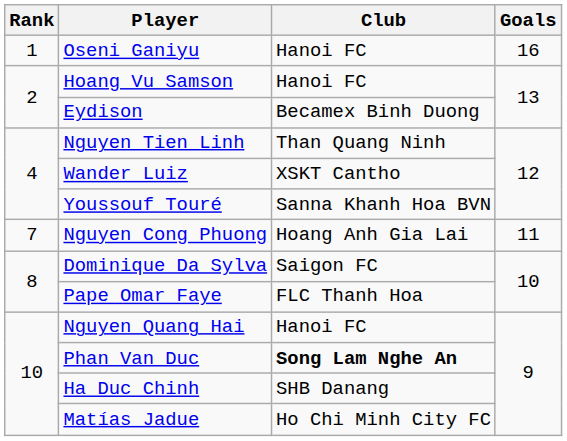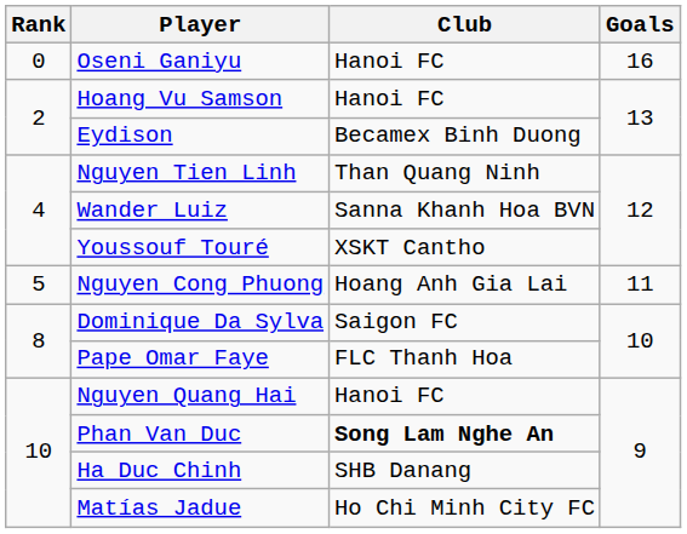Oseni Ganiyu | Rank: 1 -> 0
Wander Luiz | Club: XSKT Cantho -> Sanna Khanh Hoa BVN
Youssouf Touré | Club: Sanna Khanh Hoa BVN -> XSKT Cantho
Nguyen Cong Phuong | Rank: 7 -> 5
